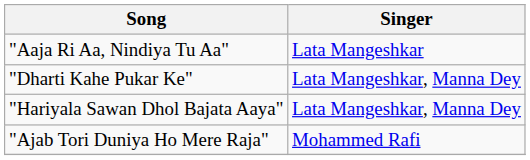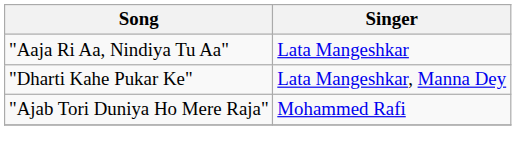- row: "Hariyala Sawan Dhol Bajata Aaya" | Lata Mangeshkar, Manna Dey
